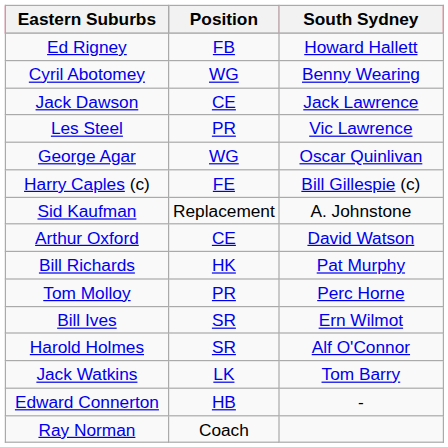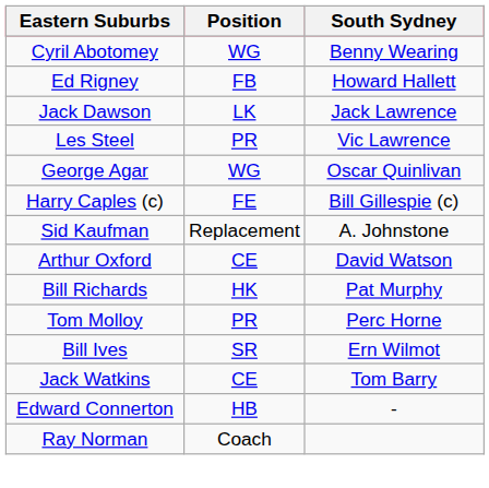rows swapped: Ed Rigney <-> Cyril Abotomey
Jack Dawson | Position: CE -> LK
- row: Harold Holmes | SR | Alf O'Connor
Jack Watkins | Position: LK -> CE
